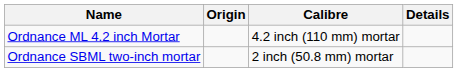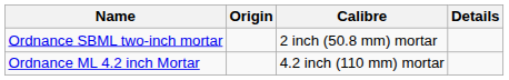rows swapped: Ordnance SBML two-inch mortar <-> Ordnance ML 4.2 inch Mortar
